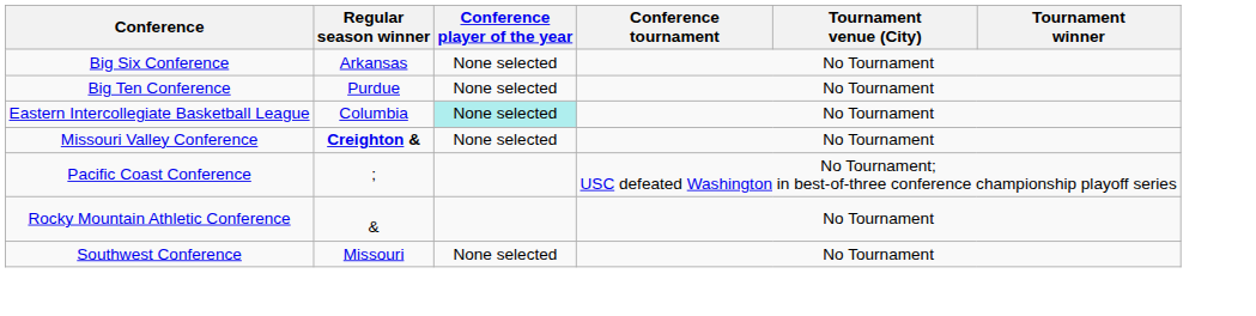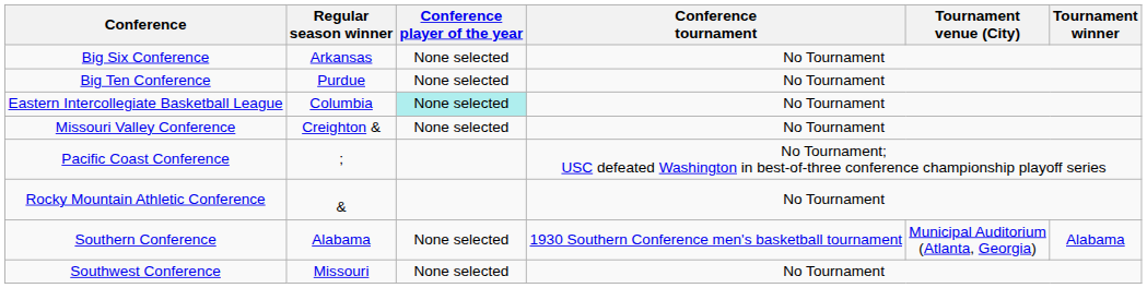Missouri Valley Conference | Regular season winner: bold -> normal
+ row: Southern Conference | Alabama | None selected | 1930 Southern Conference men's basketball tournament | Municipal Auditorium (Atlanta, Georgia) | Alabama
